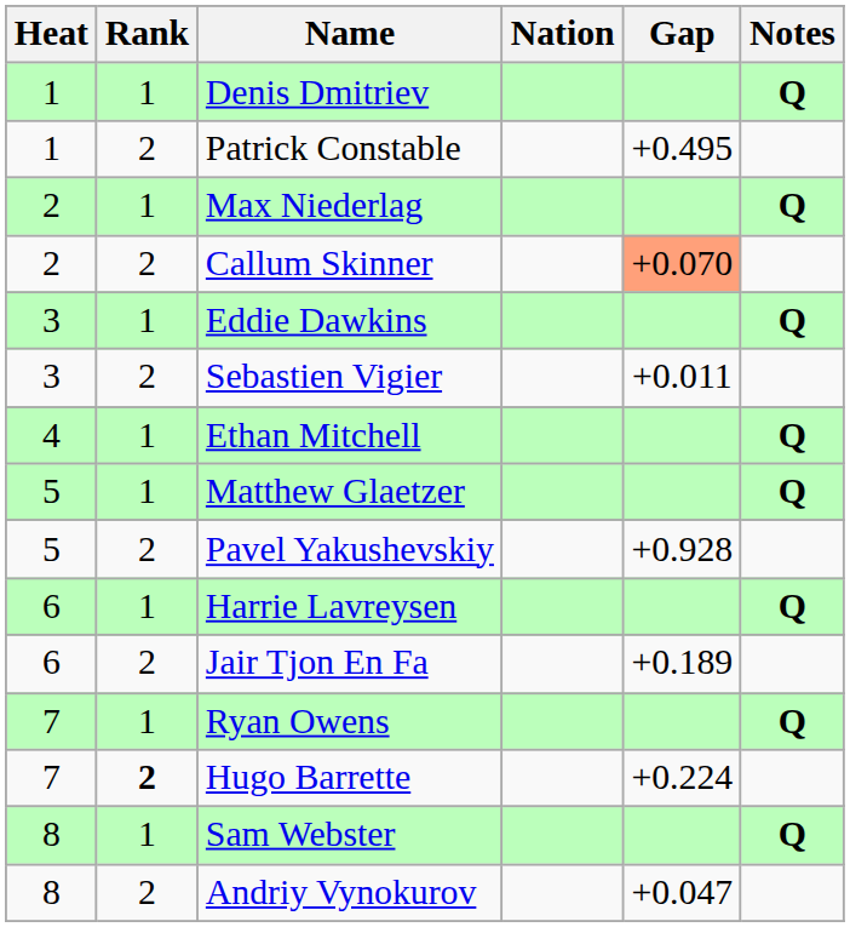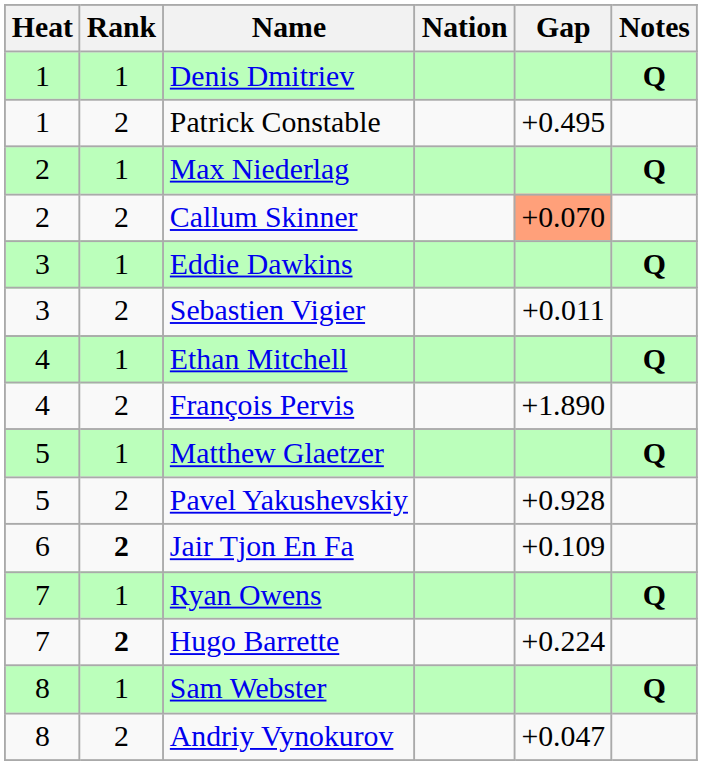+ row: 4 | 2 | François Pervis | +1.890
- row: 6 | 1 | Harrie Lavreysen | Q
Jair Tjon En Fa | Rank: normal -> bold
Jair Tjon En Fa | Gap: +0.189 -> +0.109
